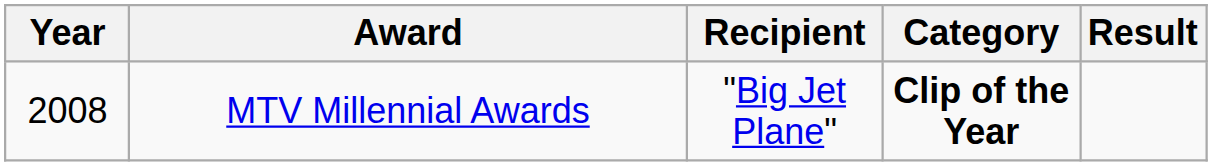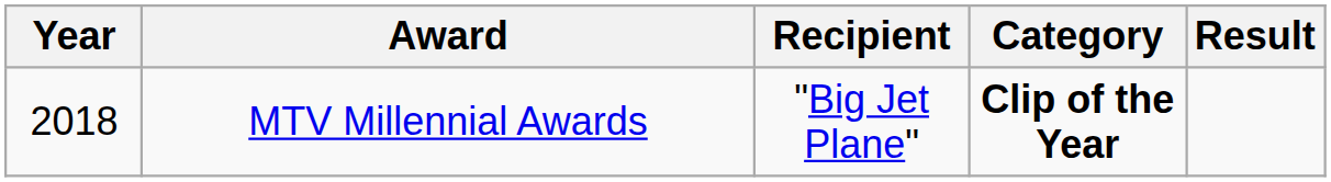MTV Millennial Awards | Year: 2008 -> 2018
